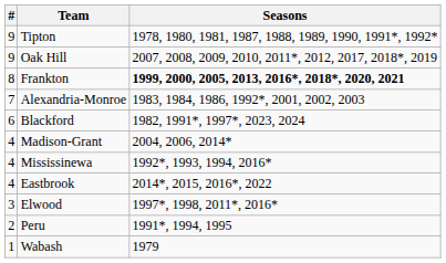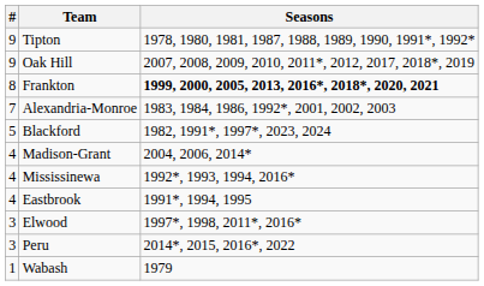Blackford | #: 6 -> 5
Eastbrook | Seasons: 2014*, 2015, 2016*, 2022 -> 1991*, 1994, 1995
Peru | #: 2 -> 3
Peru | Seasons: 1991*, 1994, 1995 -> 2014*, 2015, 2016*, 2022
